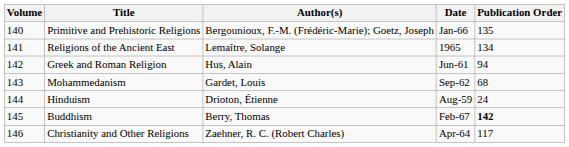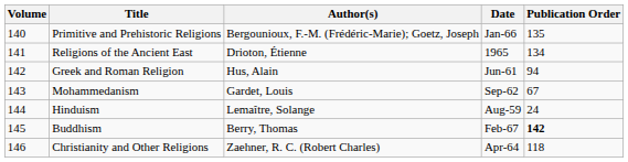Religions of the Ancient East | Author(s): Lemaître, Solange -> Drioton, Étienne
Mohammedanism | Publication Order: 68 -> 67
Hinduism | Author(s): Drioton, Étienne -> Lemaître, Solange
Christianity and Other Religions | Publication Order: 117 -> 118
